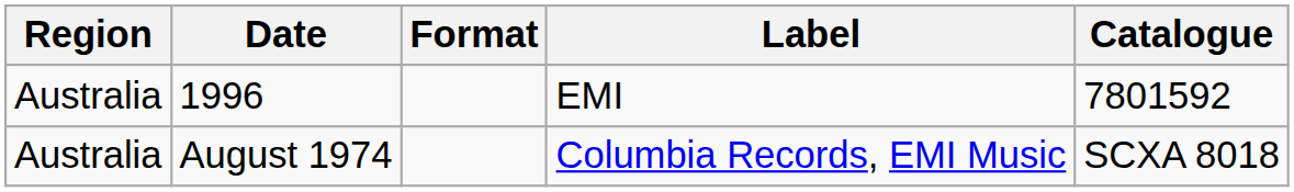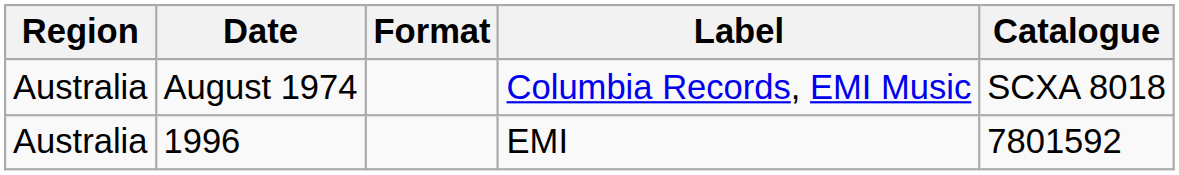rows swapped: August 1974 <-> 1996
